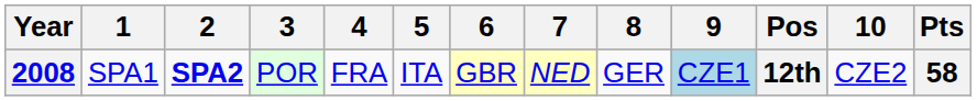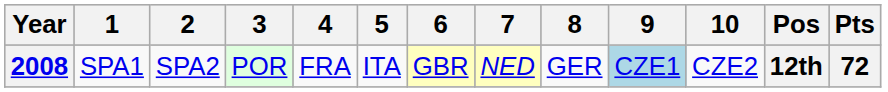columns swapped: 10 <-> Pos
2008 | 2: bold -> normal
2008 | Pts: 58 -> 72
